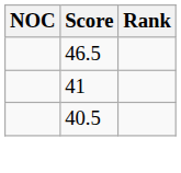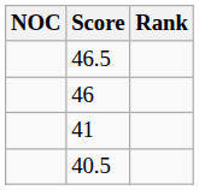+ row: 46
